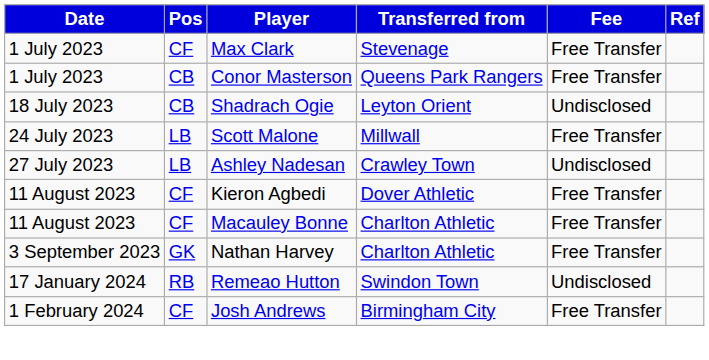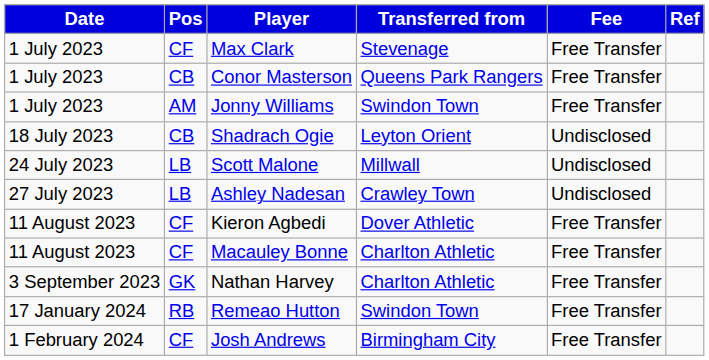+ row: 1 July 2023 | AM | Jonny Williams | Swindon Town | Free Transfer
Scott Malone | Fee: Free Transfer -> Undisclosed
Remeao Hutton | Fee: Undisclosed -> Free Transfer
